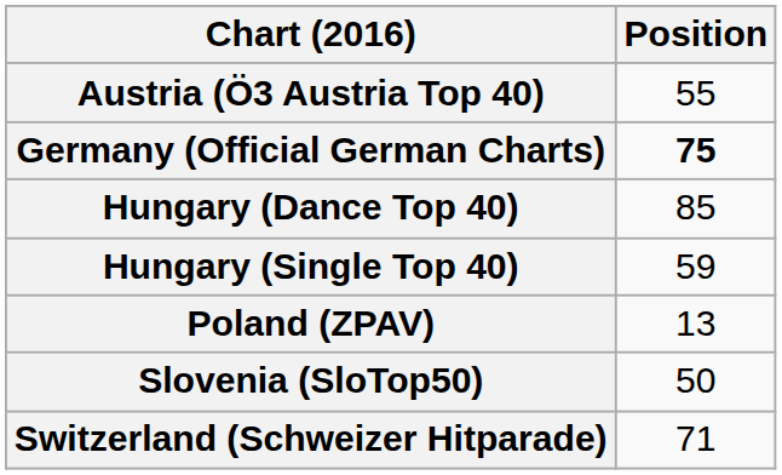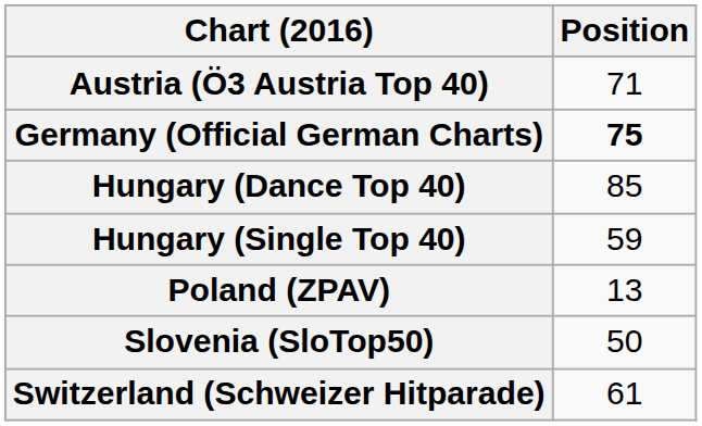Austria (Ö3 Austria Top 40) | Position: 55 -> 71
Switzerland (Schweizer Hitparade) | Position: 71 -> 61
